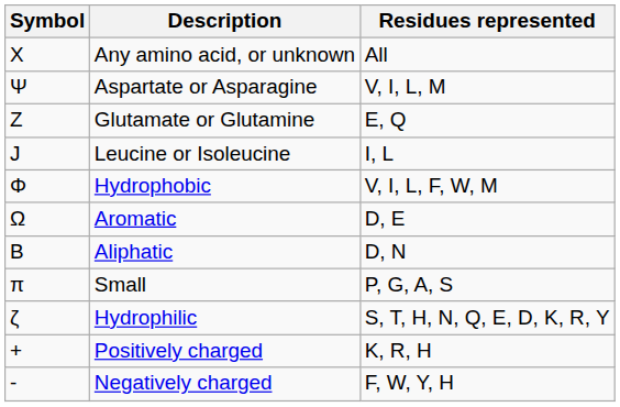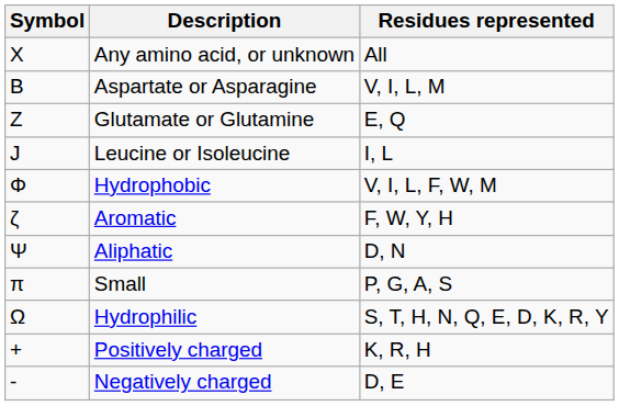Aspartate or Asparagine | Symbol: Ψ -> B
Aromatic | Symbol: Ω -> ζ
Aromatic | Residues represented: D, E -> F, W, Y, H
Aliphatic | Symbol: B -> Ψ
Hydrophilic | Symbol: ζ -> Ω
Negatively charged | Residues represented: F, W, Y, H -> D, E
